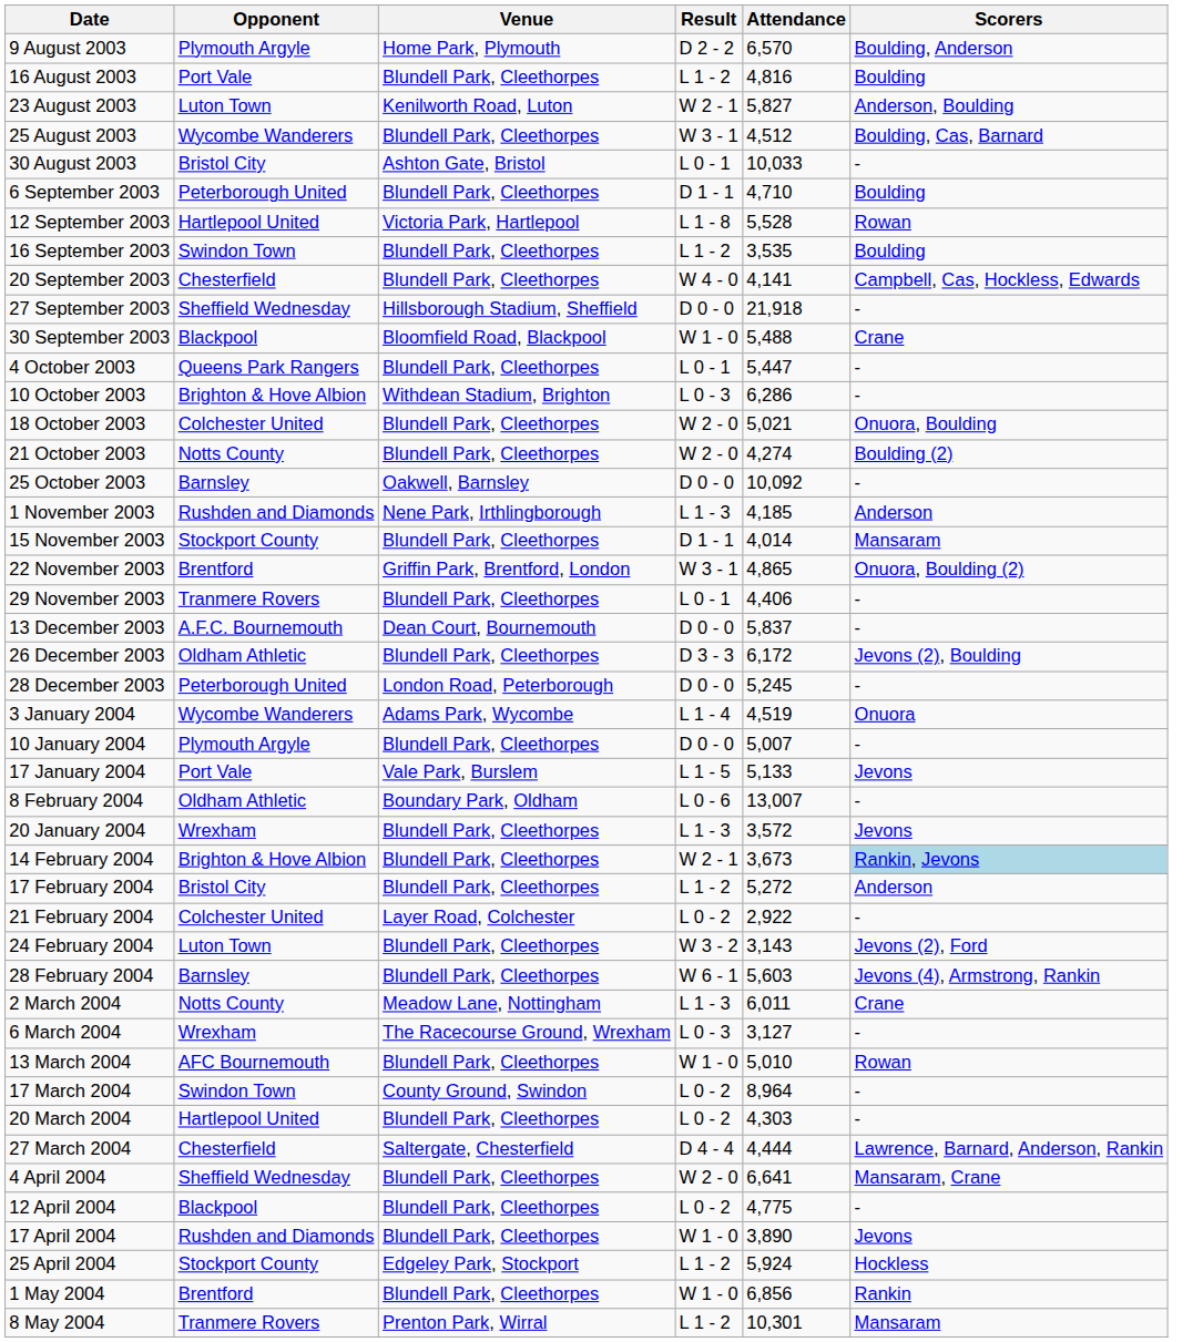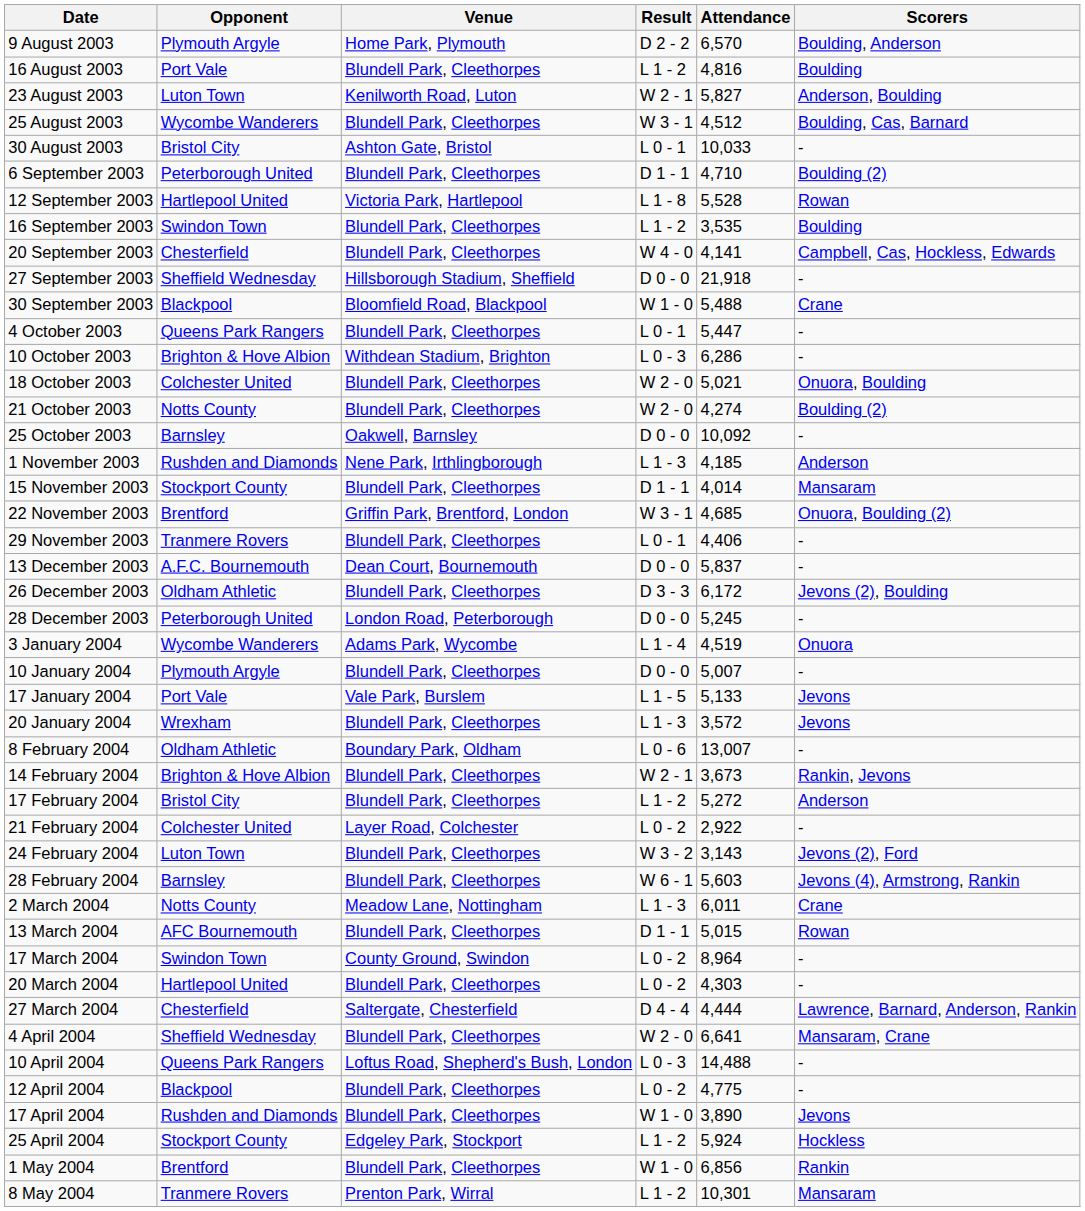6 September 2003 | Scorers: Boulding -> Boulding (2)
22 November 2003 | Attendance: 4,865 -> 4,685
rows swapped: 20 January 2004 <-> 8 February 2004
14 February 2004 | Scorers: lightblue background -> no background
- row: 6 March 2004 | Wrexham | The Racecourse Ground, Wrexham | L 0 - 3 | 3,127 | -
13 March 2004 | Result: W 1 - 0 -> D 1 - 1
13 March 2004 | Attendance: 5,010 -> 5,015
+ row: 10 April 2004 | Queens Park Rangers | Loftus Road, Shepherd's Bush, London | L 0 - 3 | 14,488 | -
